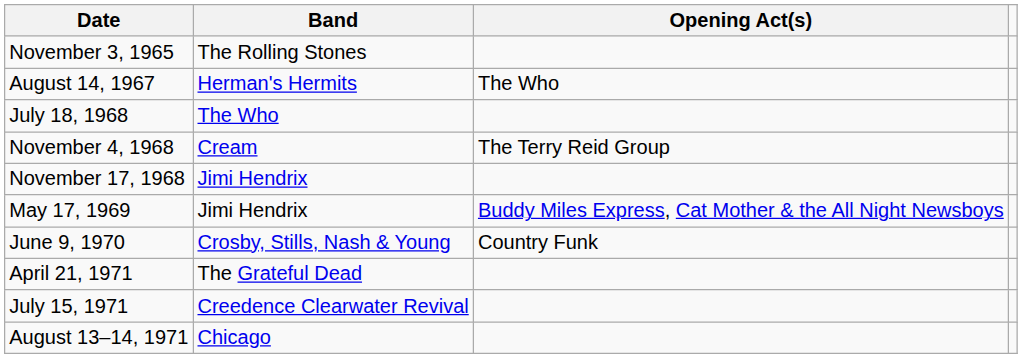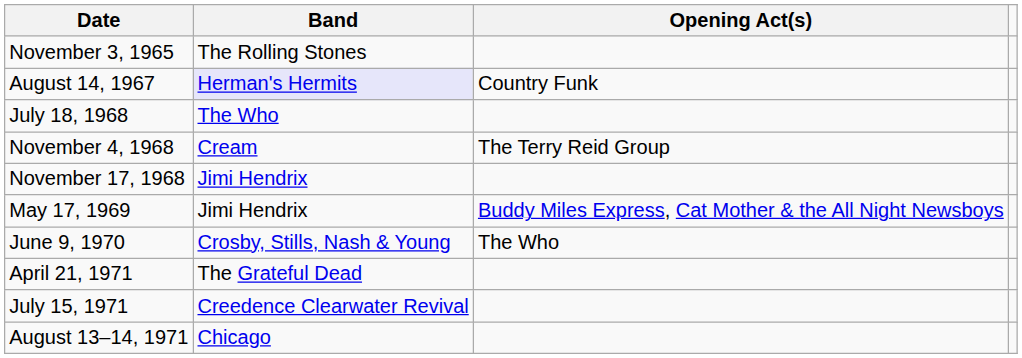August 14, 1967 | Band: no background -> lavender background
August 14, 1967 | Opening Act(s): The Who -> Country Funk
June 9, 1970 | Opening Act(s): Country Funk -> The Who
